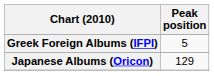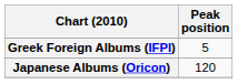Japanese Albums (Oricon) | Peak position: 129 -> 120
